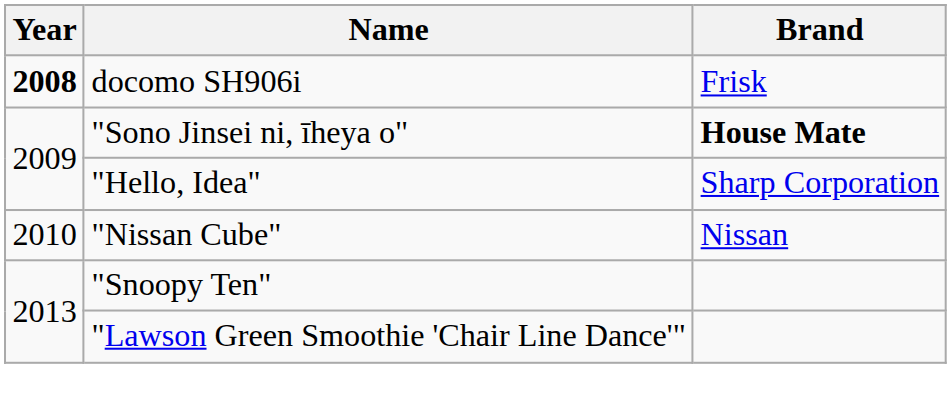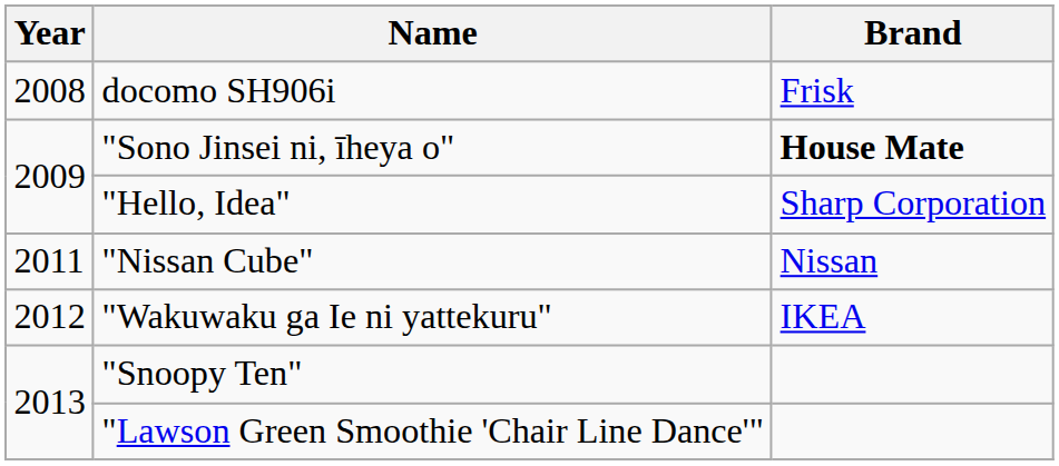docomo SH906i | Year: bold -> normal
"Nissan Cube" | Year: 2010 -> 2011
+ row: 2012 | "Wakuwaku ga Ie ni yattekuru" | IKEA
